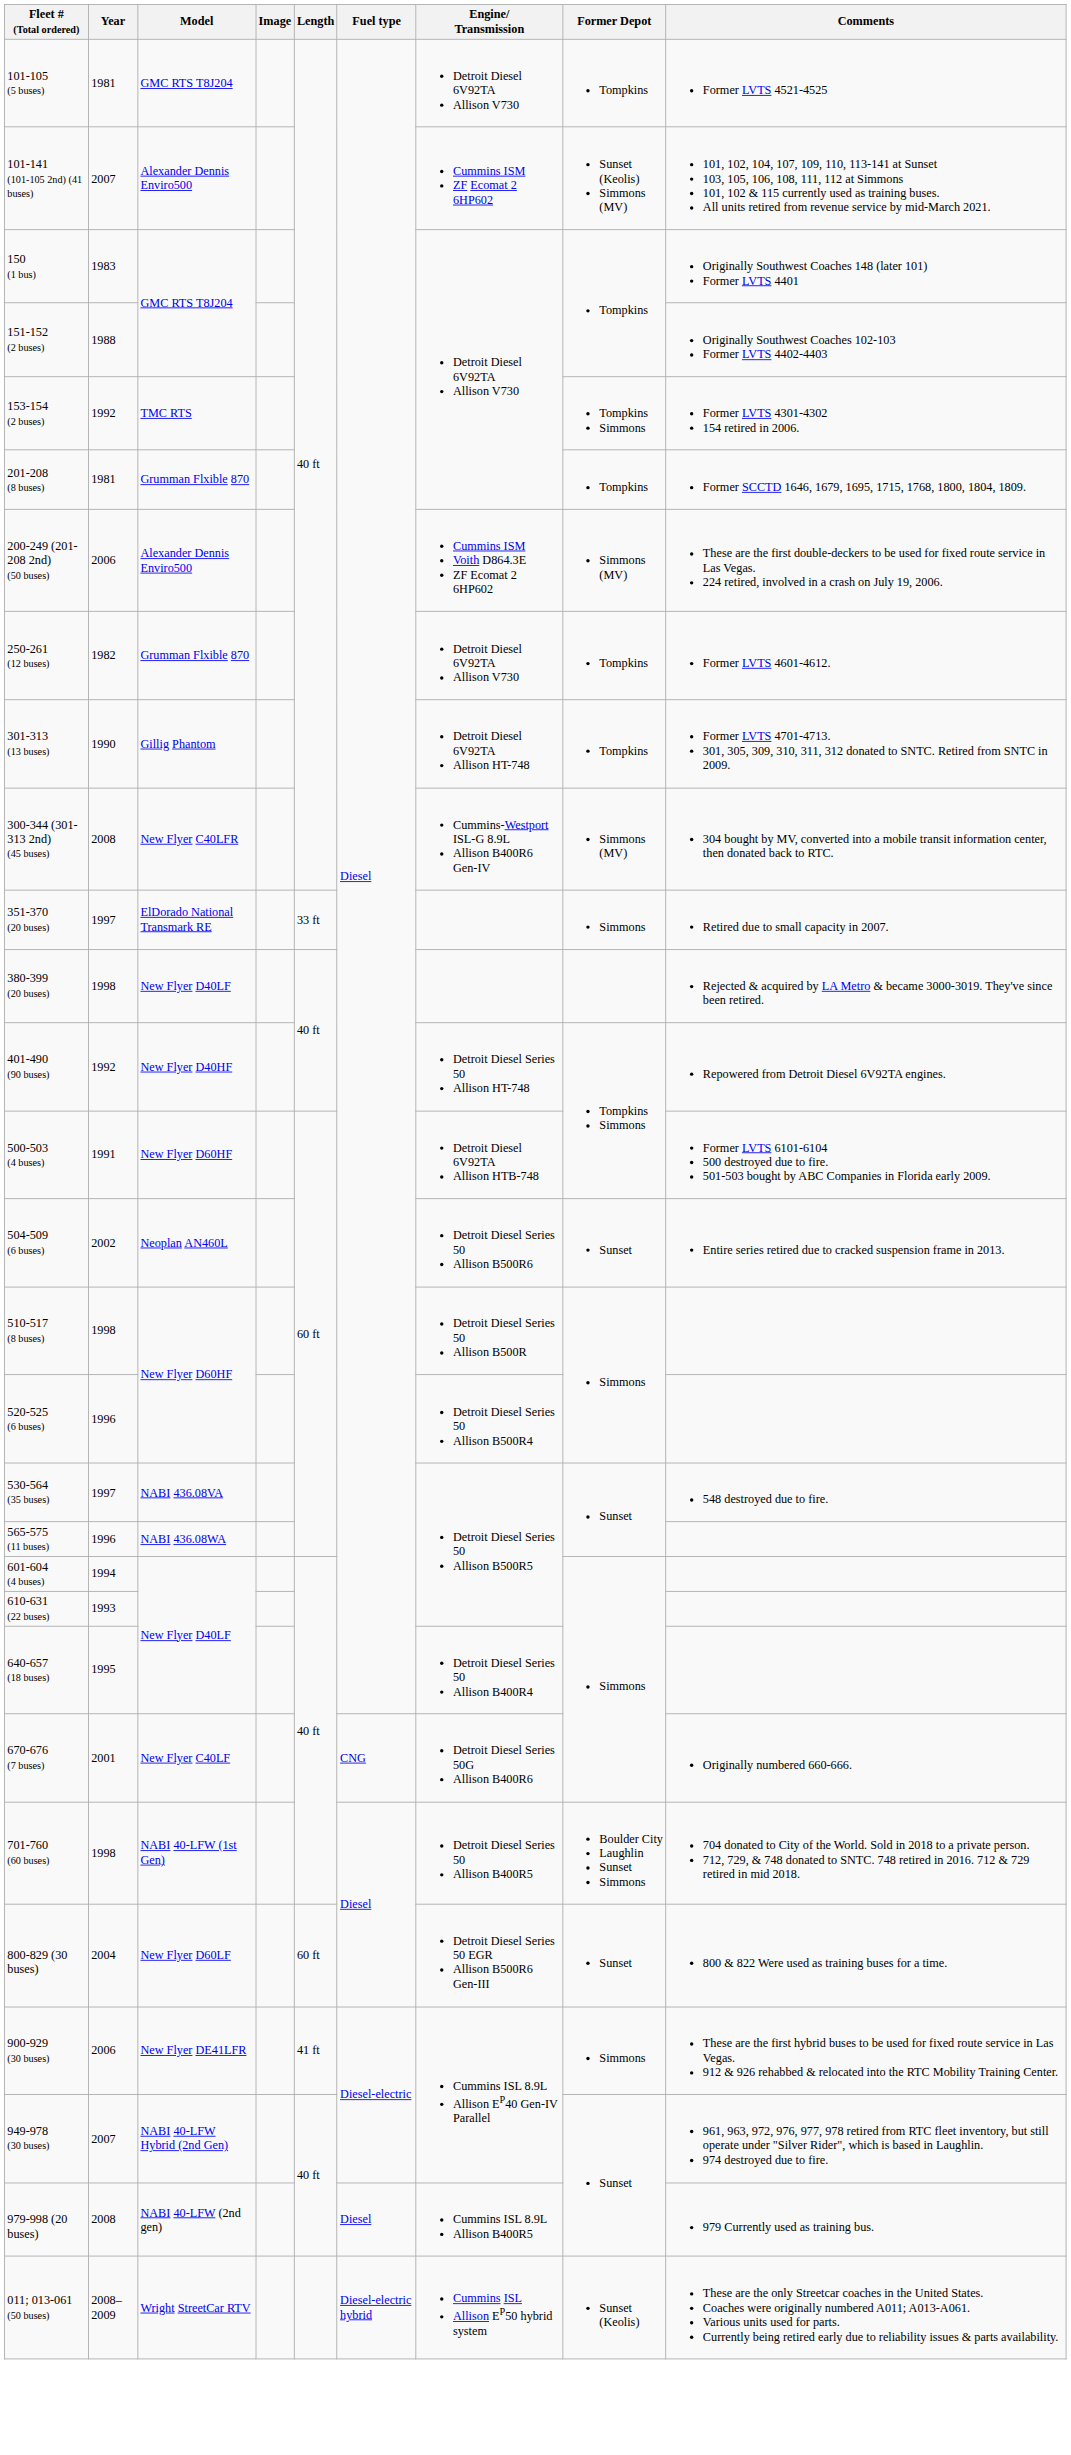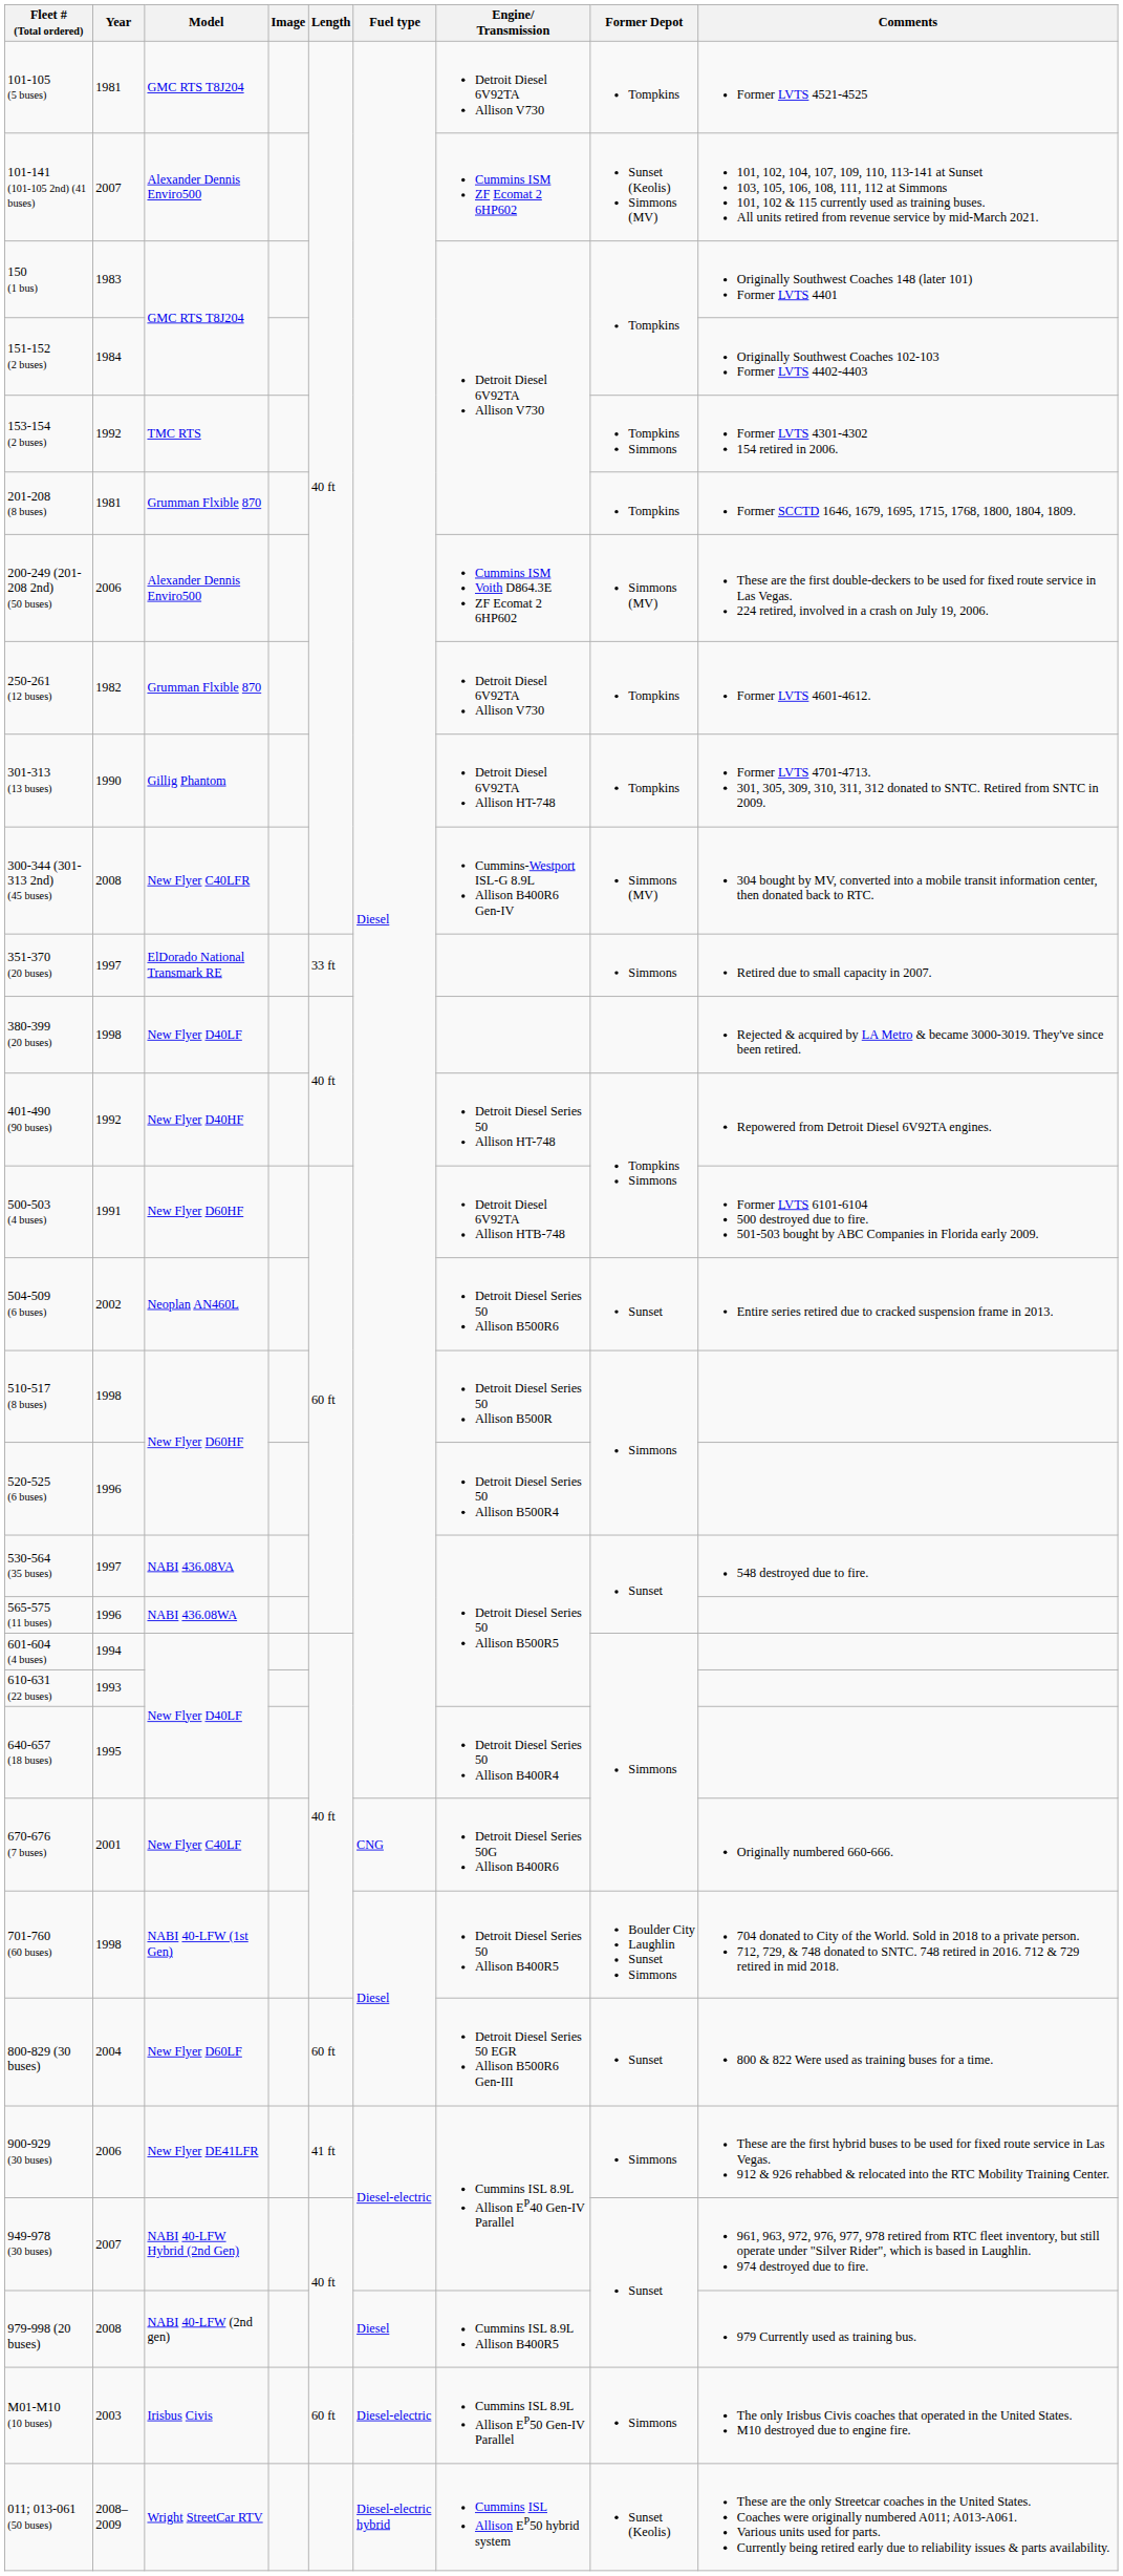151-152 (2 buses) | Year: 1988 -> 1984
+ row: M01-M10 (10 buses) | 2003 | Irisbus Civis | 60 ft | Diesel-electric | Cummins ISL 8.9L Allison EP50 Gen-IV Parallel | Simmons | The only Irisbus Civis coaches that operated in the United States. M10 destroyed due to engine fire.
